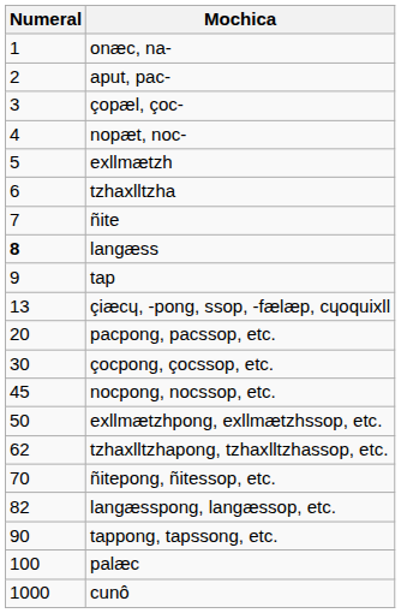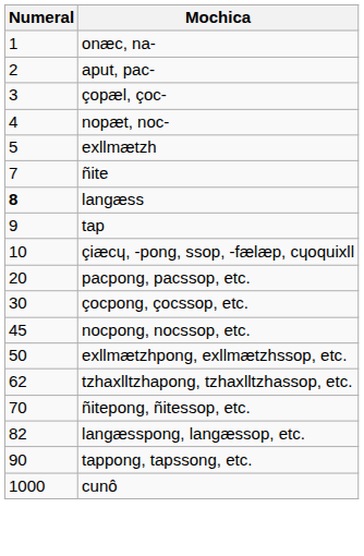- row: 6 | tzhaxlltzha
çiæcɥ, -pong, ssop, -fælæp, cɥoquixll | Numeral: 13 -> 10
- row: 100 | palæc
